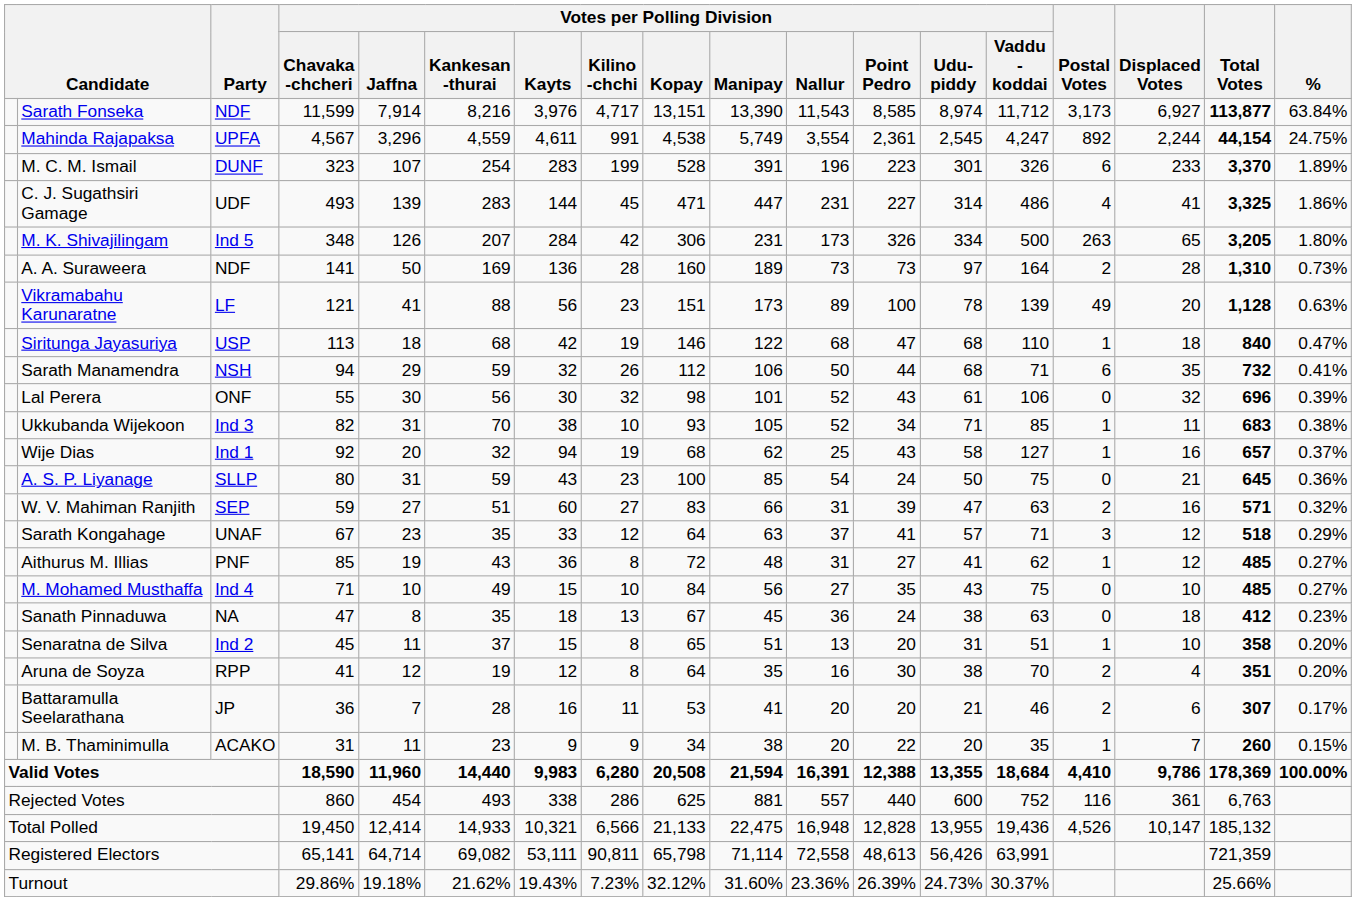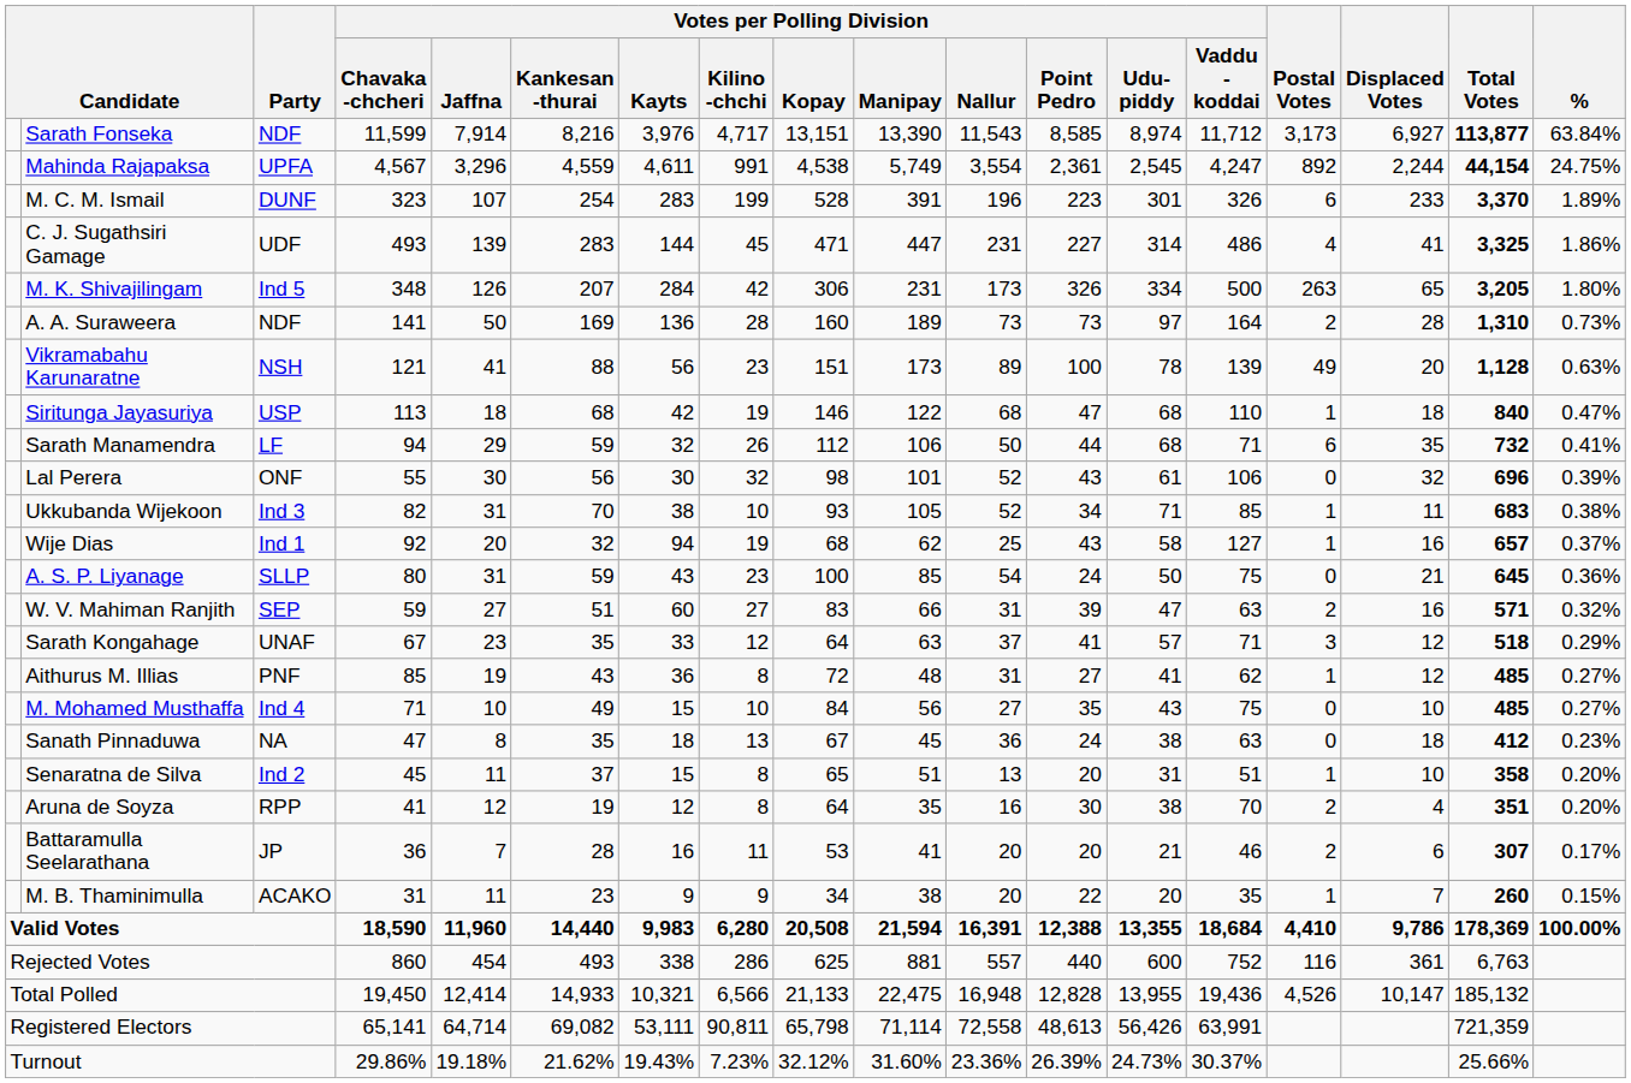Vikramabahu Karunaratne | Party: LF -> NSH
Sarath Manamendra | Party: NSH -> LF
